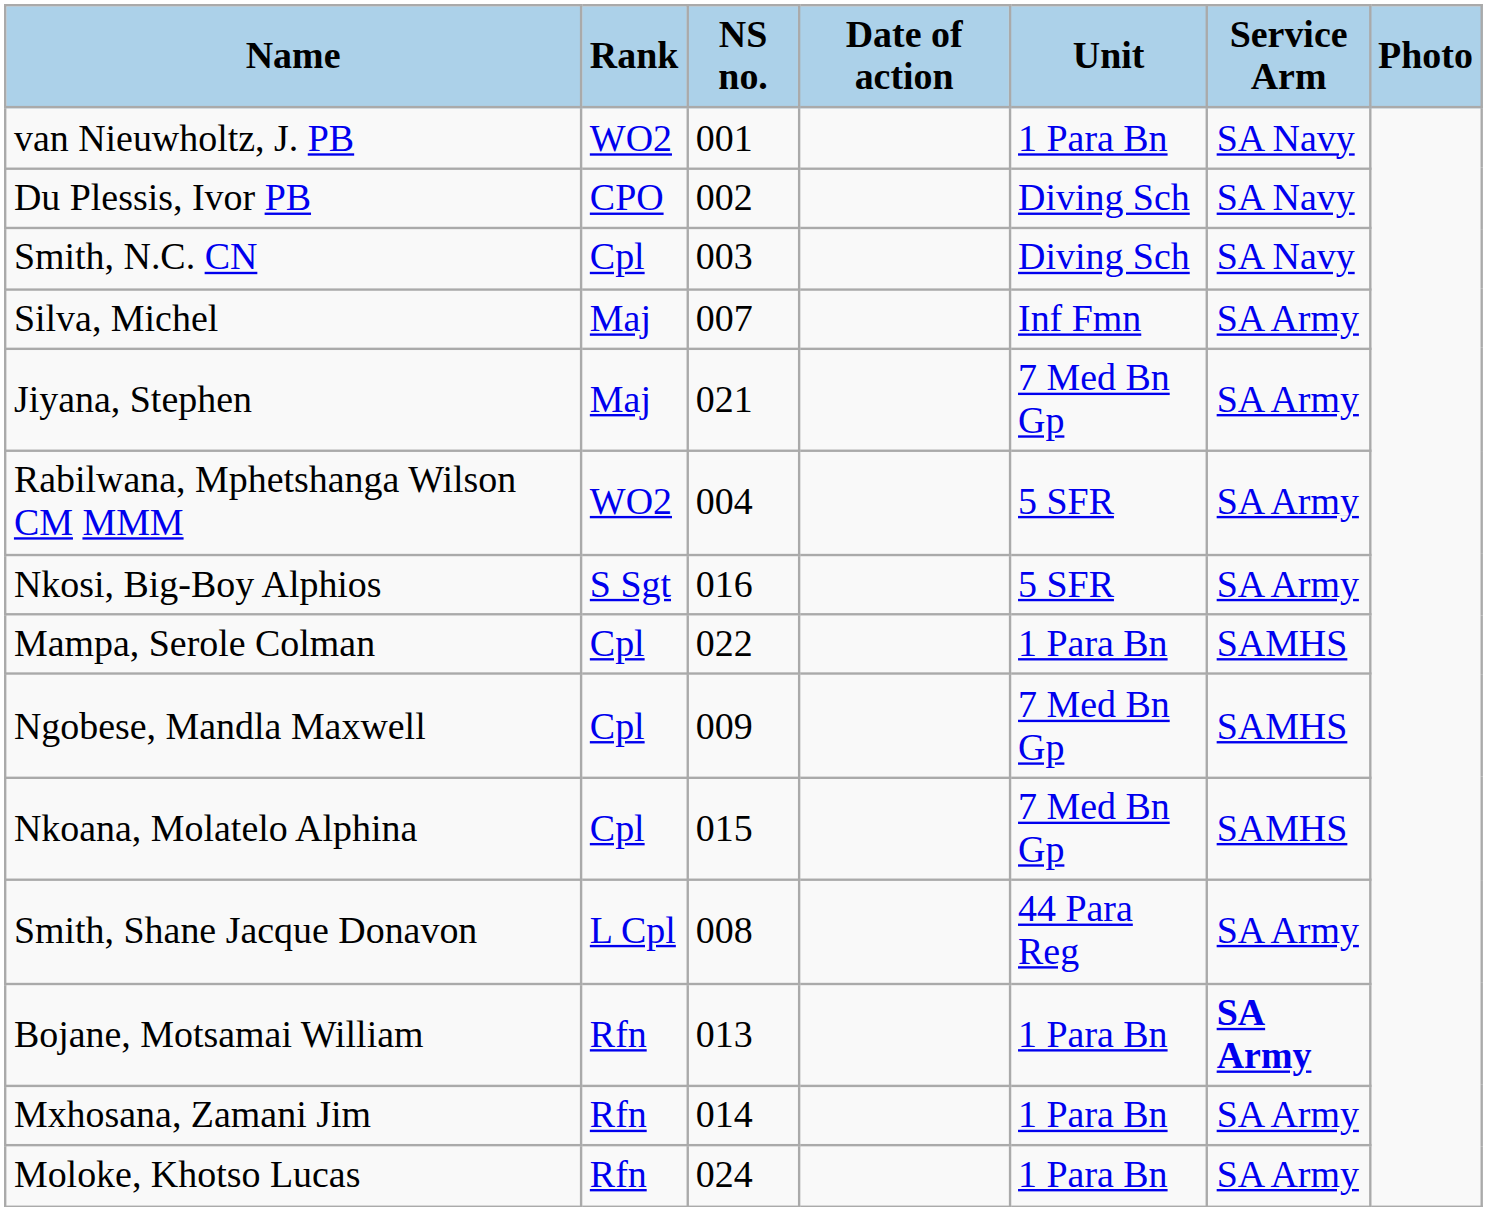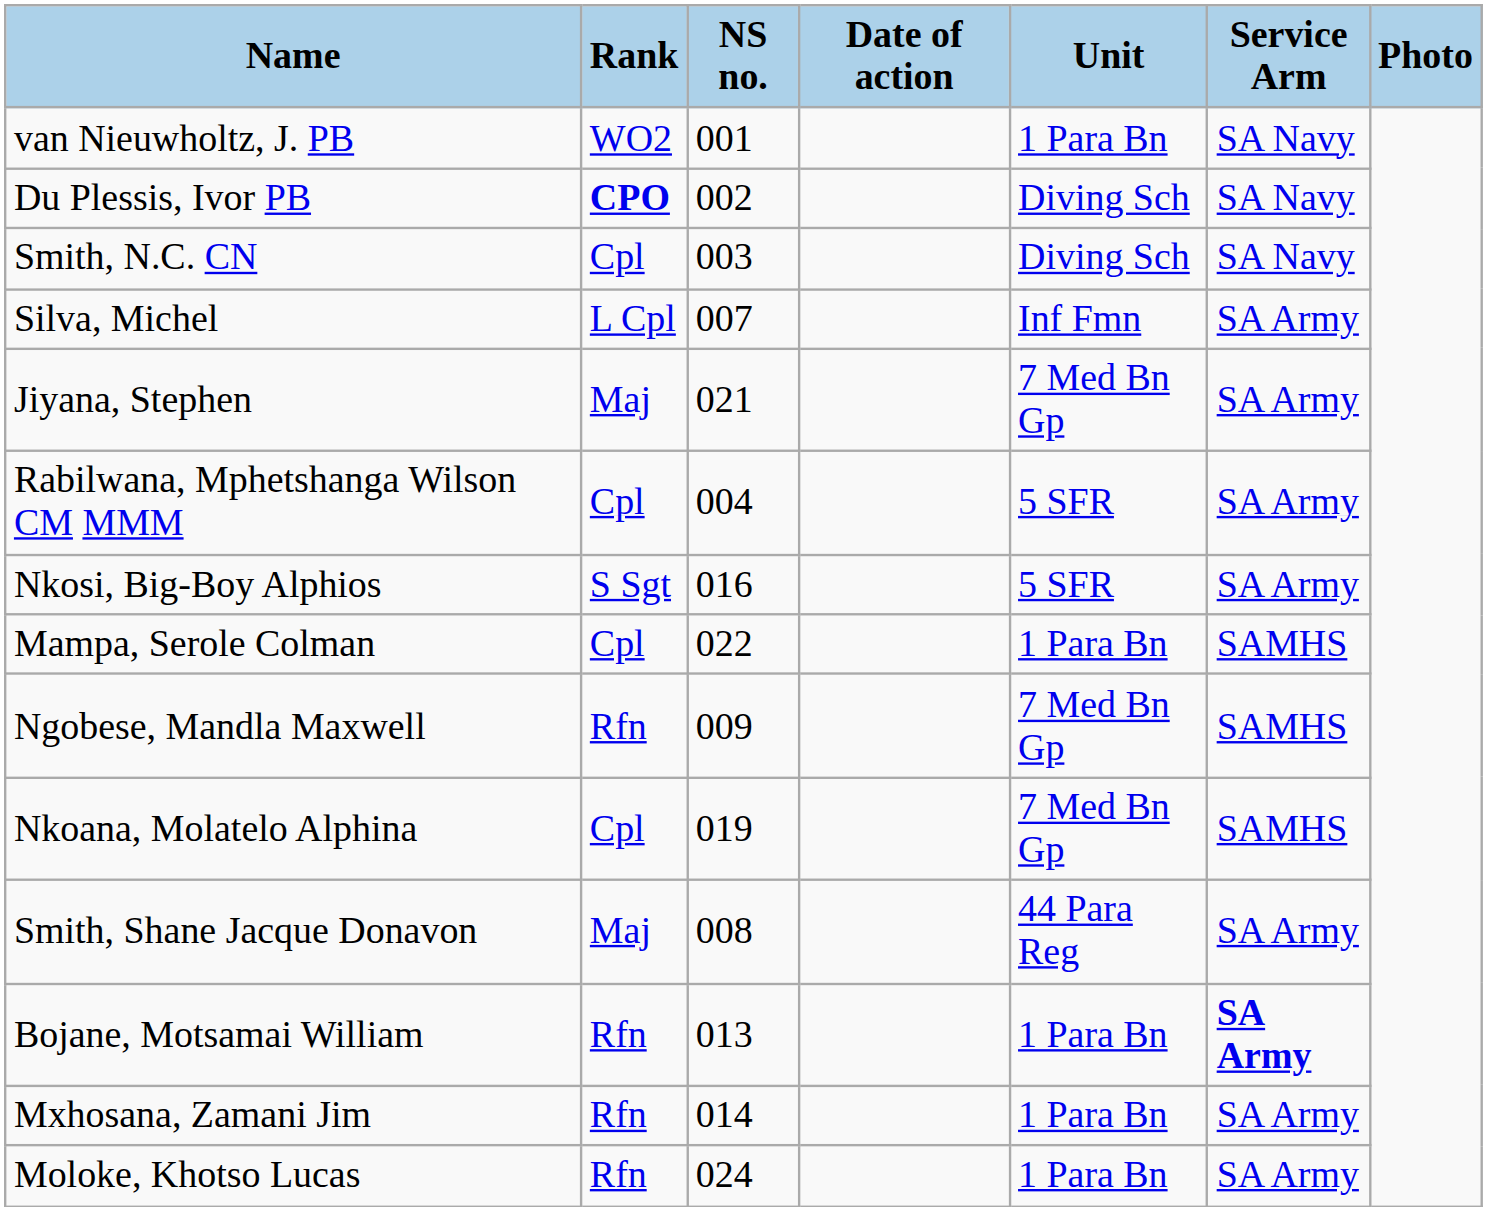Du Plessis, Ivor PB | Rank: normal -> bold
Silva, Michel | Rank: Maj -> L Cpl
Rabilwana, Mphetshanga Wilson CM MMM | Rank: WO2 -> Cpl
Ngobese, Mandla Maxwell | Rank: Cpl -> Rfn
Nkoana, Molatelo Alphina | NS no.: 015 -> 019
Smith, Shane Jacque Donavon | Rank: L Cpl -> Maj
